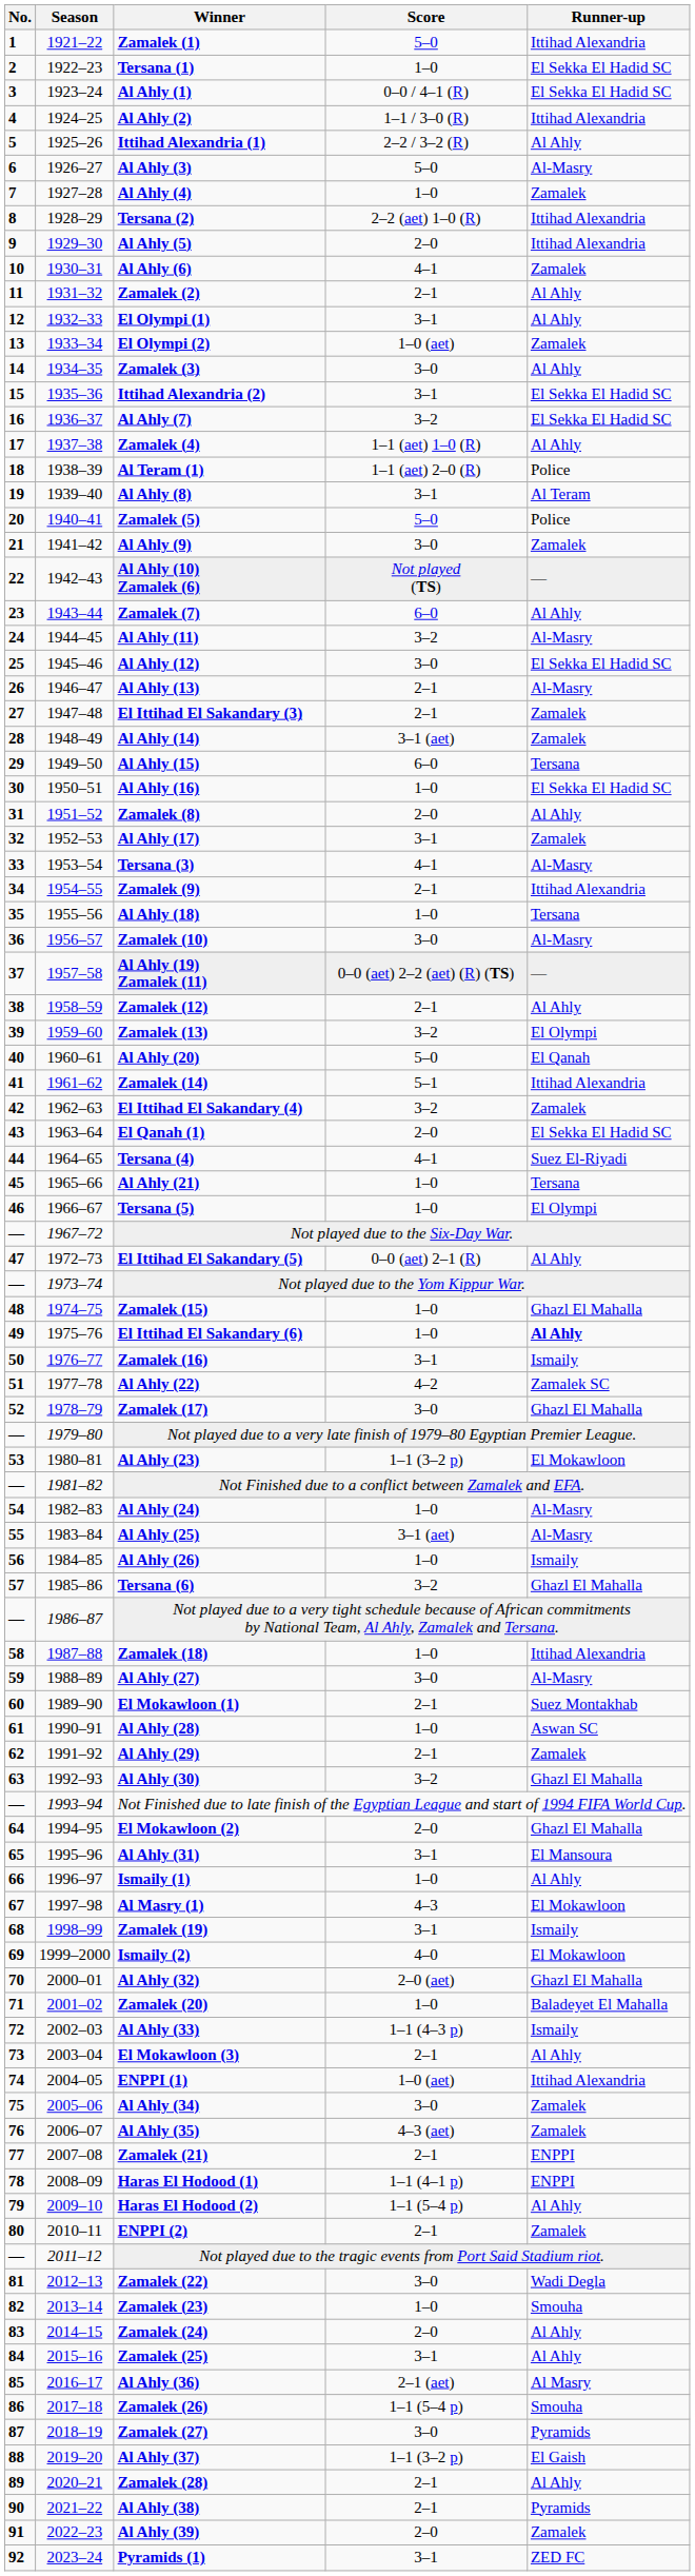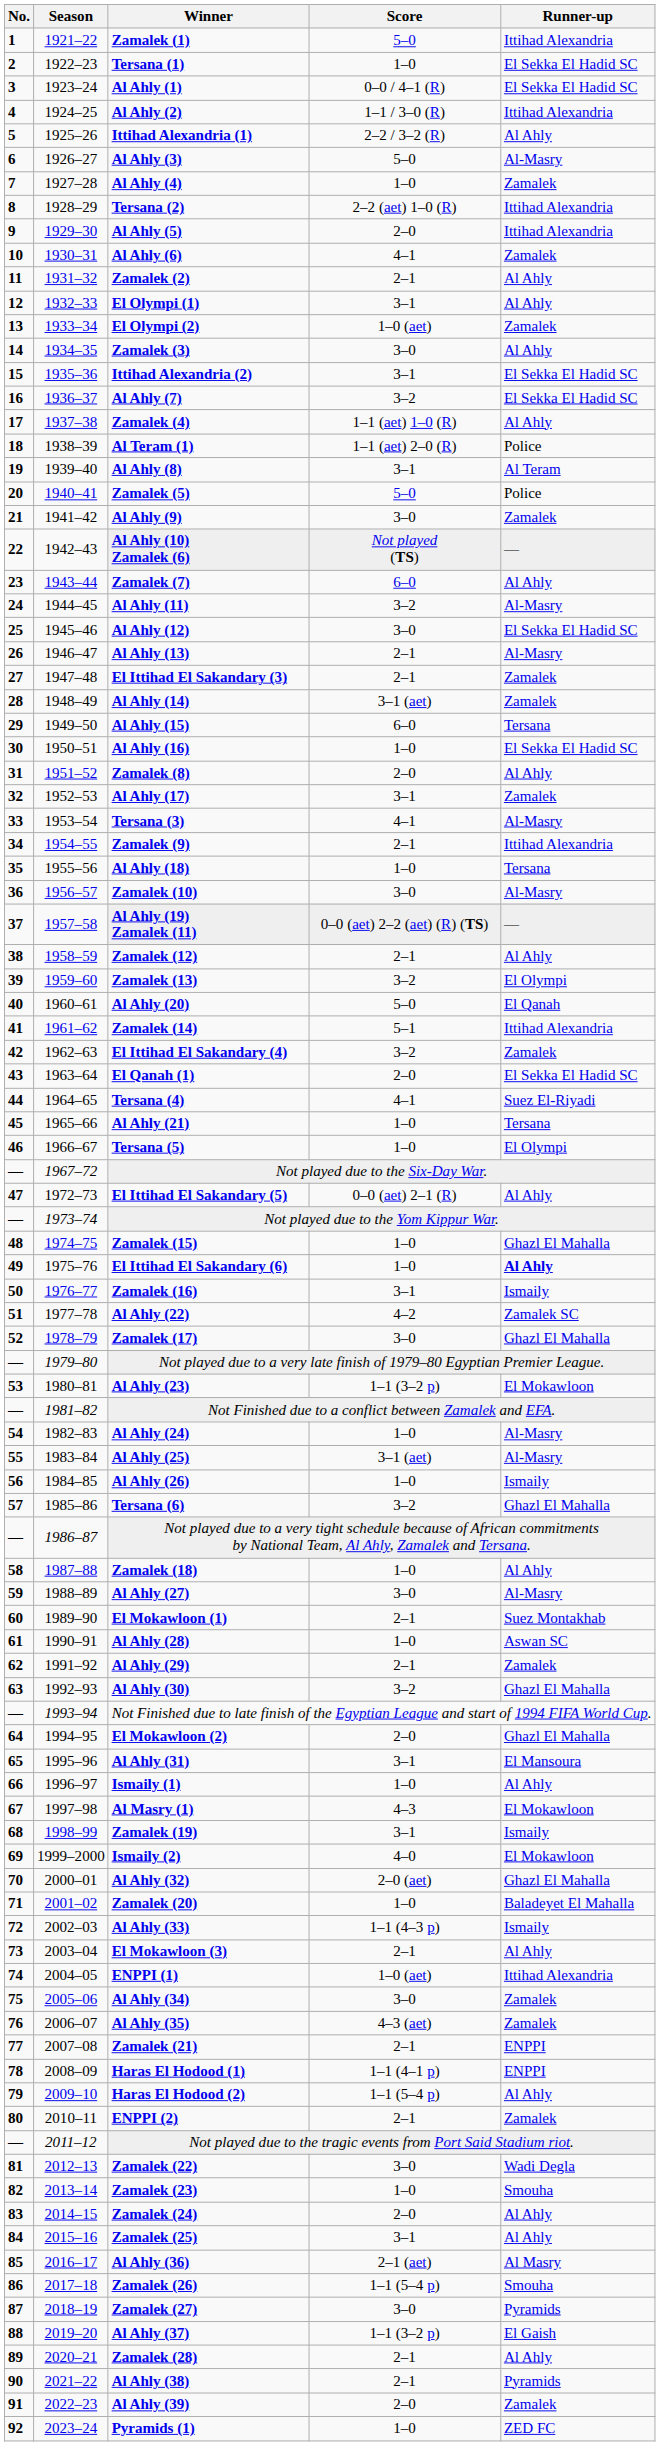Zamalek (18) | Runner-up: Ittihad Alexandria -> Al Ahly
Pyramids (1) | Score: 3–1 -> 1–0
